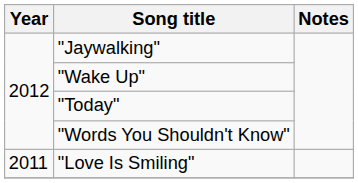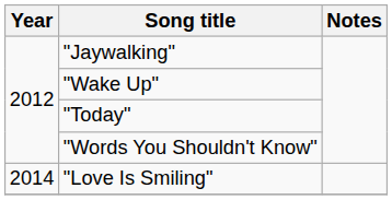"Love Is Smiling" | Year: 2011 -> 2014
